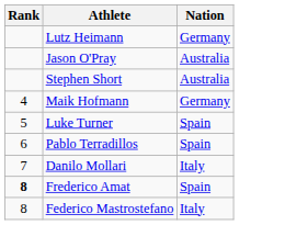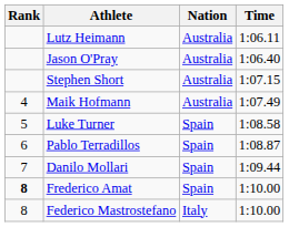+ column: Time | 1:06.11 | 1:06.40 | 1:07.15 | 1:07.49 | 1:08.58 | 1:08.87 | 1:09.44 | 1:10.00 | 1:10.00
Lutz Heimann | Nation: Germany -> Australia
Maik Hofmann | Nation: Germany -> Australia
Danilo Mollari | Nation: Italy -> Spain
